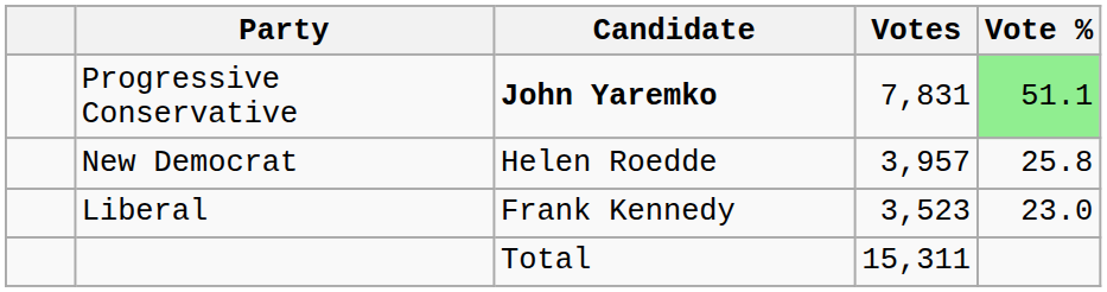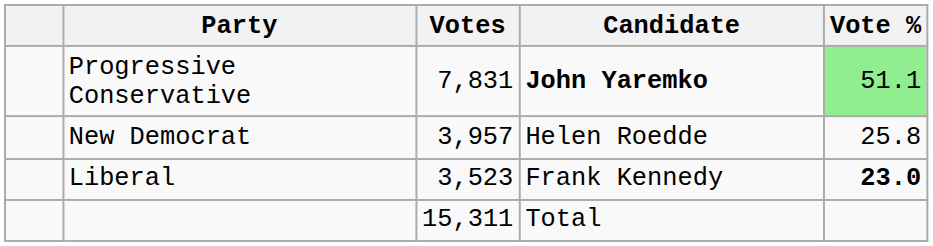columns swapped: Candidate <-> Votes
Liberal | Vote %: normal -> bold
